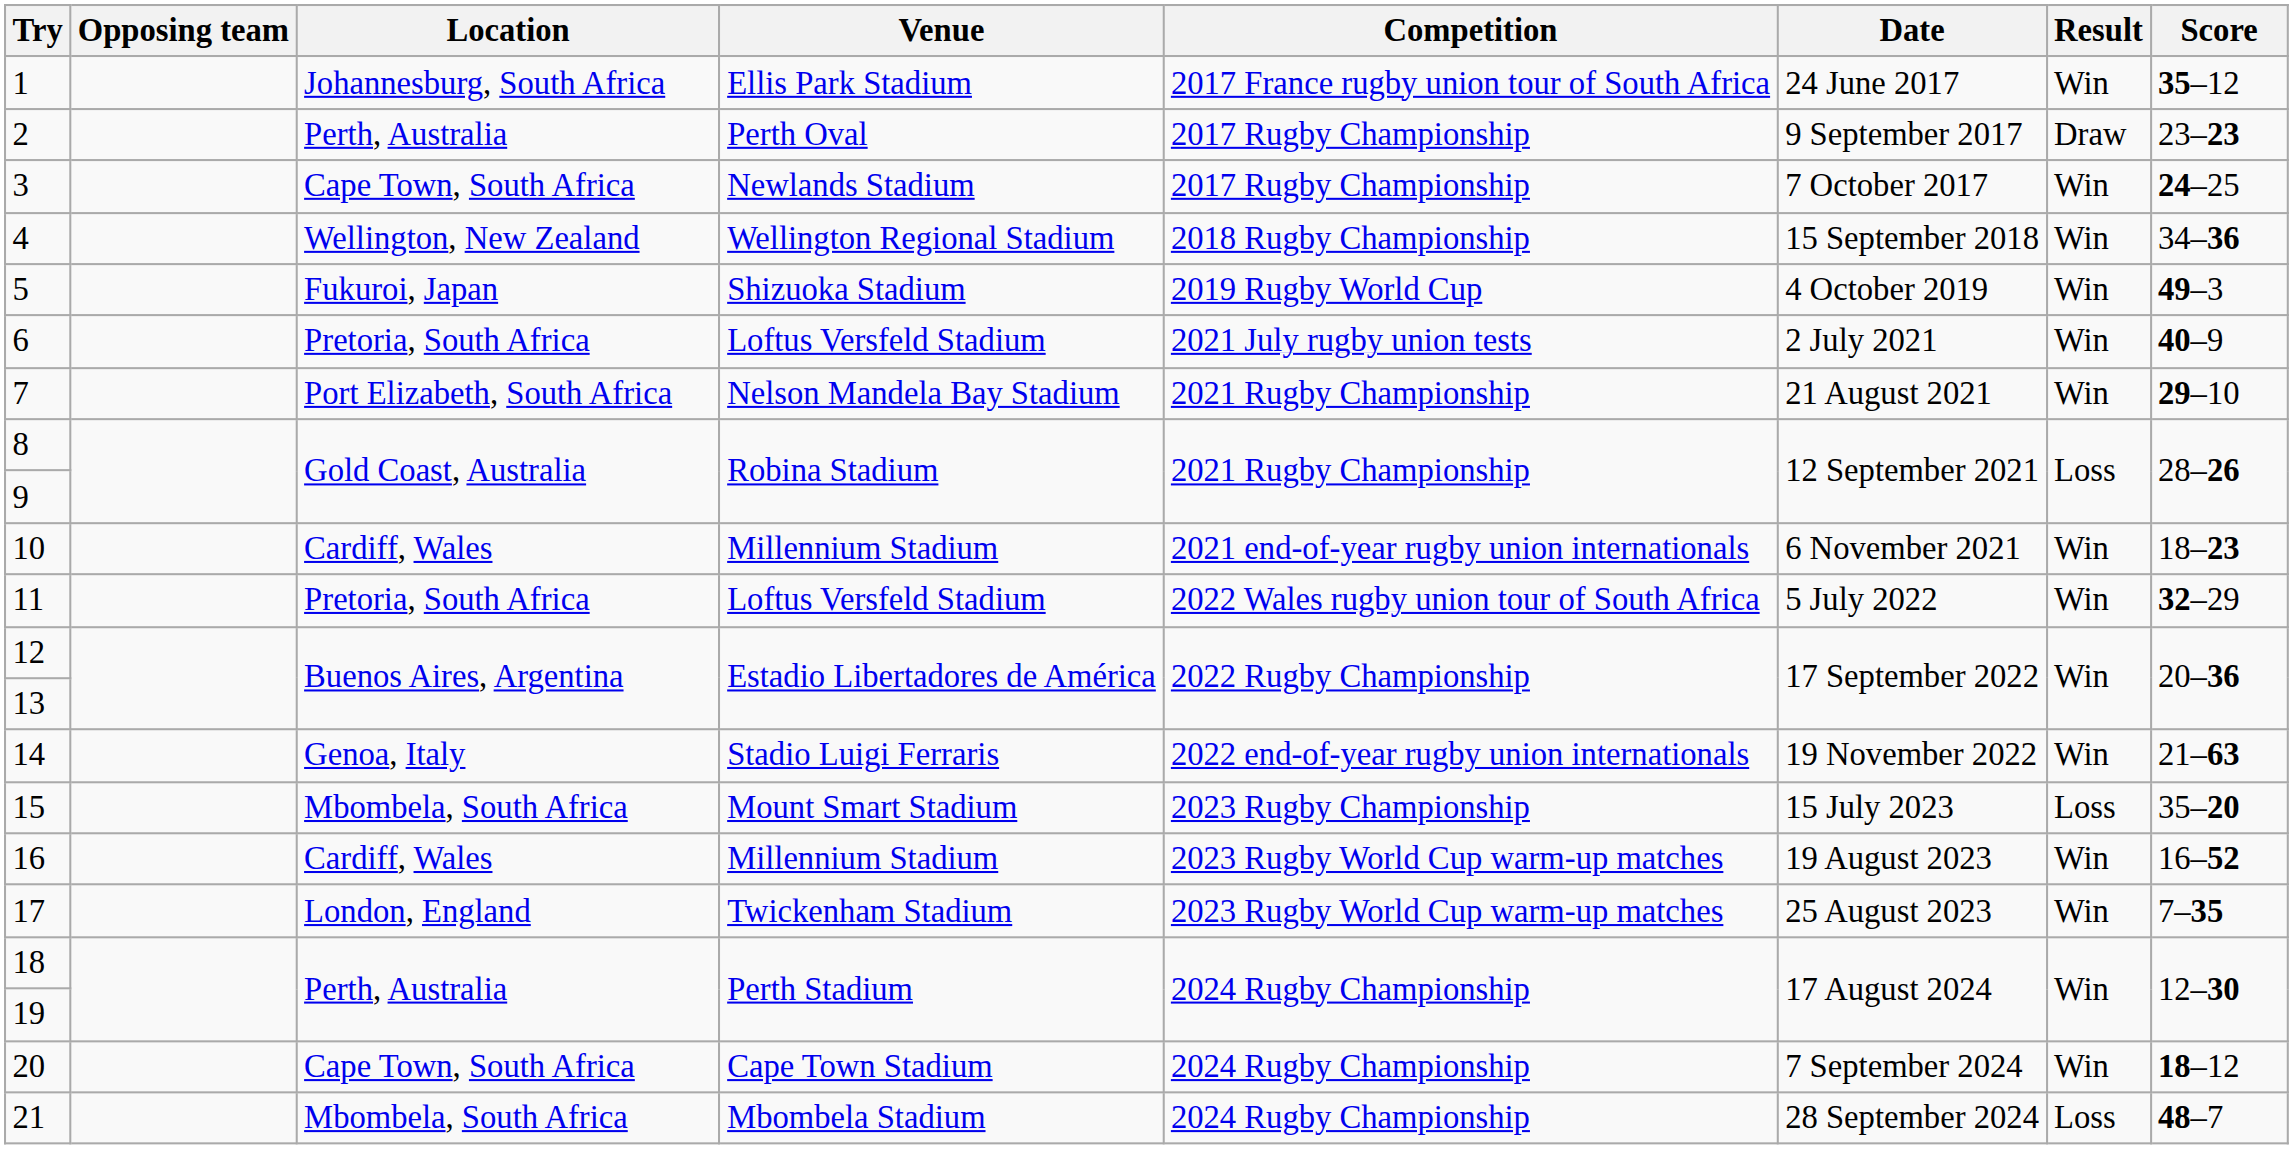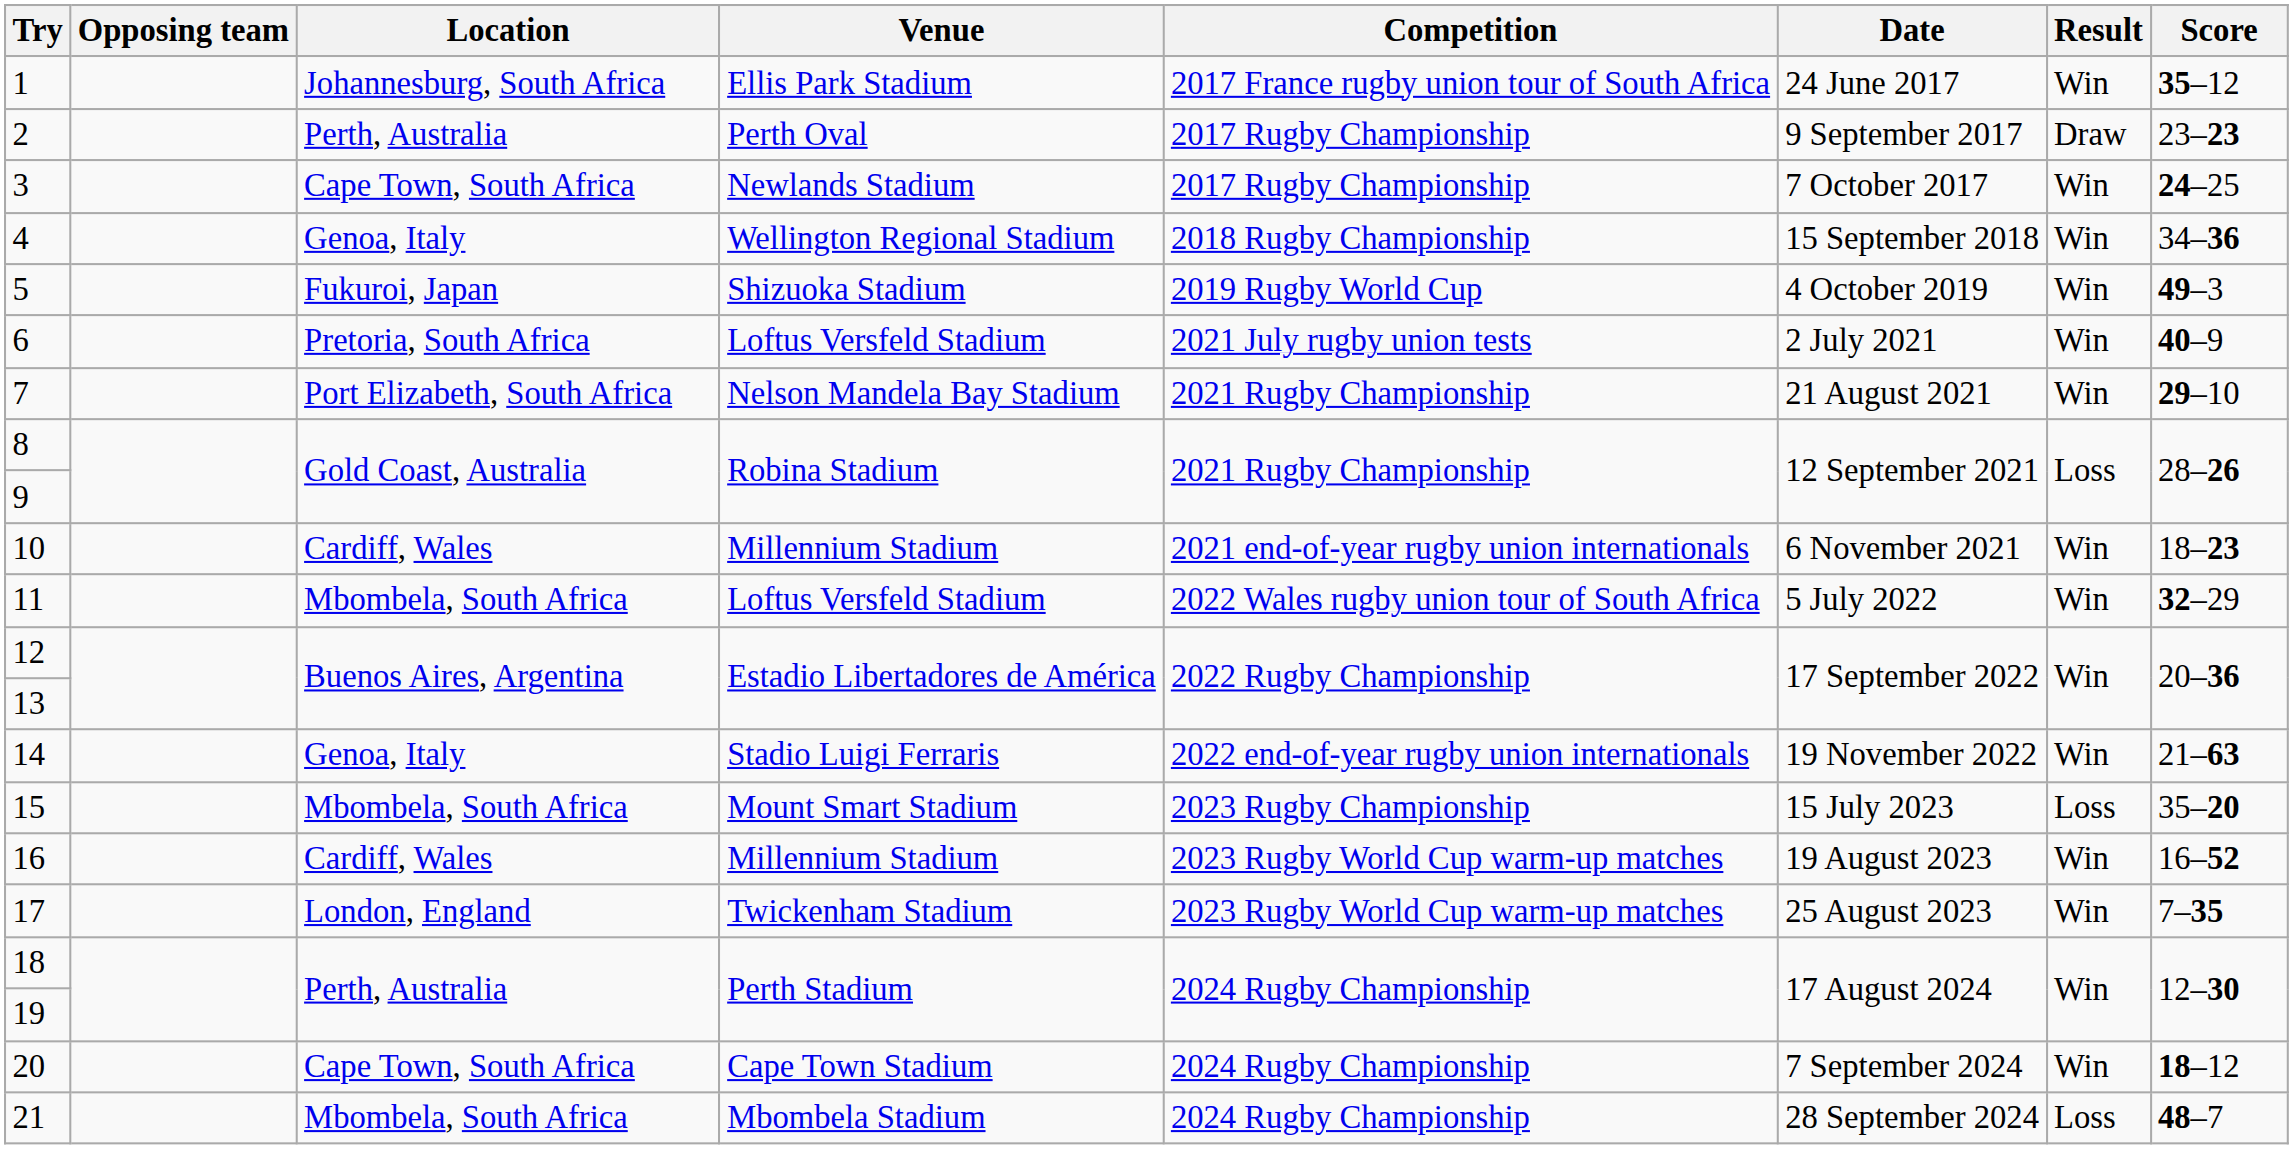4 | Location: Wellington, New Zealand -> Genoa, Italy
11 | Location: Pretoria, South Africa -> Mbombela, South Africa
